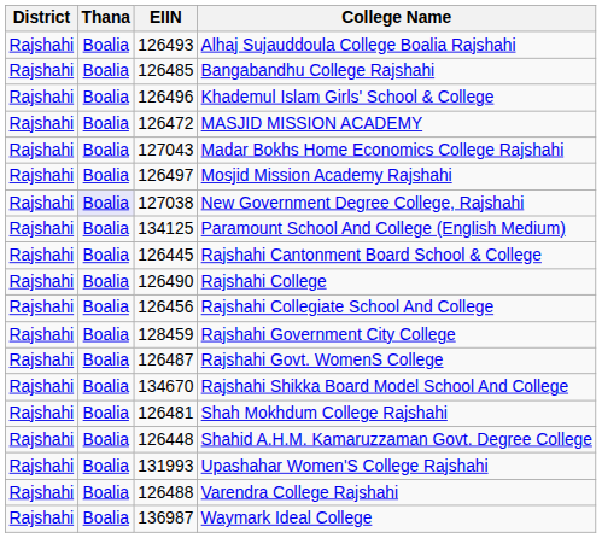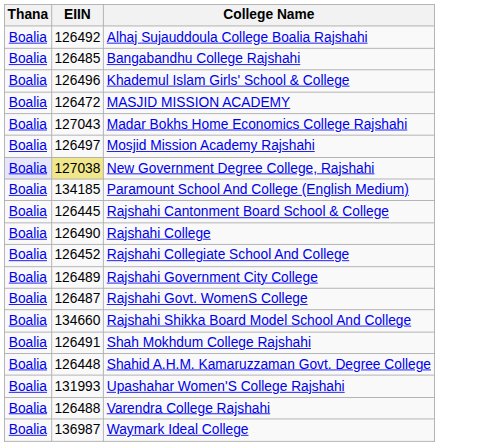- column: District | Rajshahi | Rajshahi | Rajshahi | Rajshahi | Rajshahi | Rajshahi | Rajshahi | Rajshahi | Rajshahi | Rajshahi | Rajshahi | Rajshahi | Rajshahi | Rajshahi | Rajshahi | Rajshahi | Rajshahi | Rajshahi | Rajshahi
Alhaj Sujauddoula College Boalia Rajshahi | EIIN: 126493 -> 126492
New Government Degree College, Rajshahi | EIIN: no background -> khaki background
Paramount School And College (English Medium) | EIIN: 134125 -> 134185
Rajshahi Collegiate School And College | EIIN: 126456 -> 126452
Rajshahi Government City College | EIIN: 128459 -> 126489
Rajshahi Shikka Board Model School And College | EIIN: 134670 -> 134660
Shah Mokhdum College Rajshahi | EIIN: 126481 -> 126491
